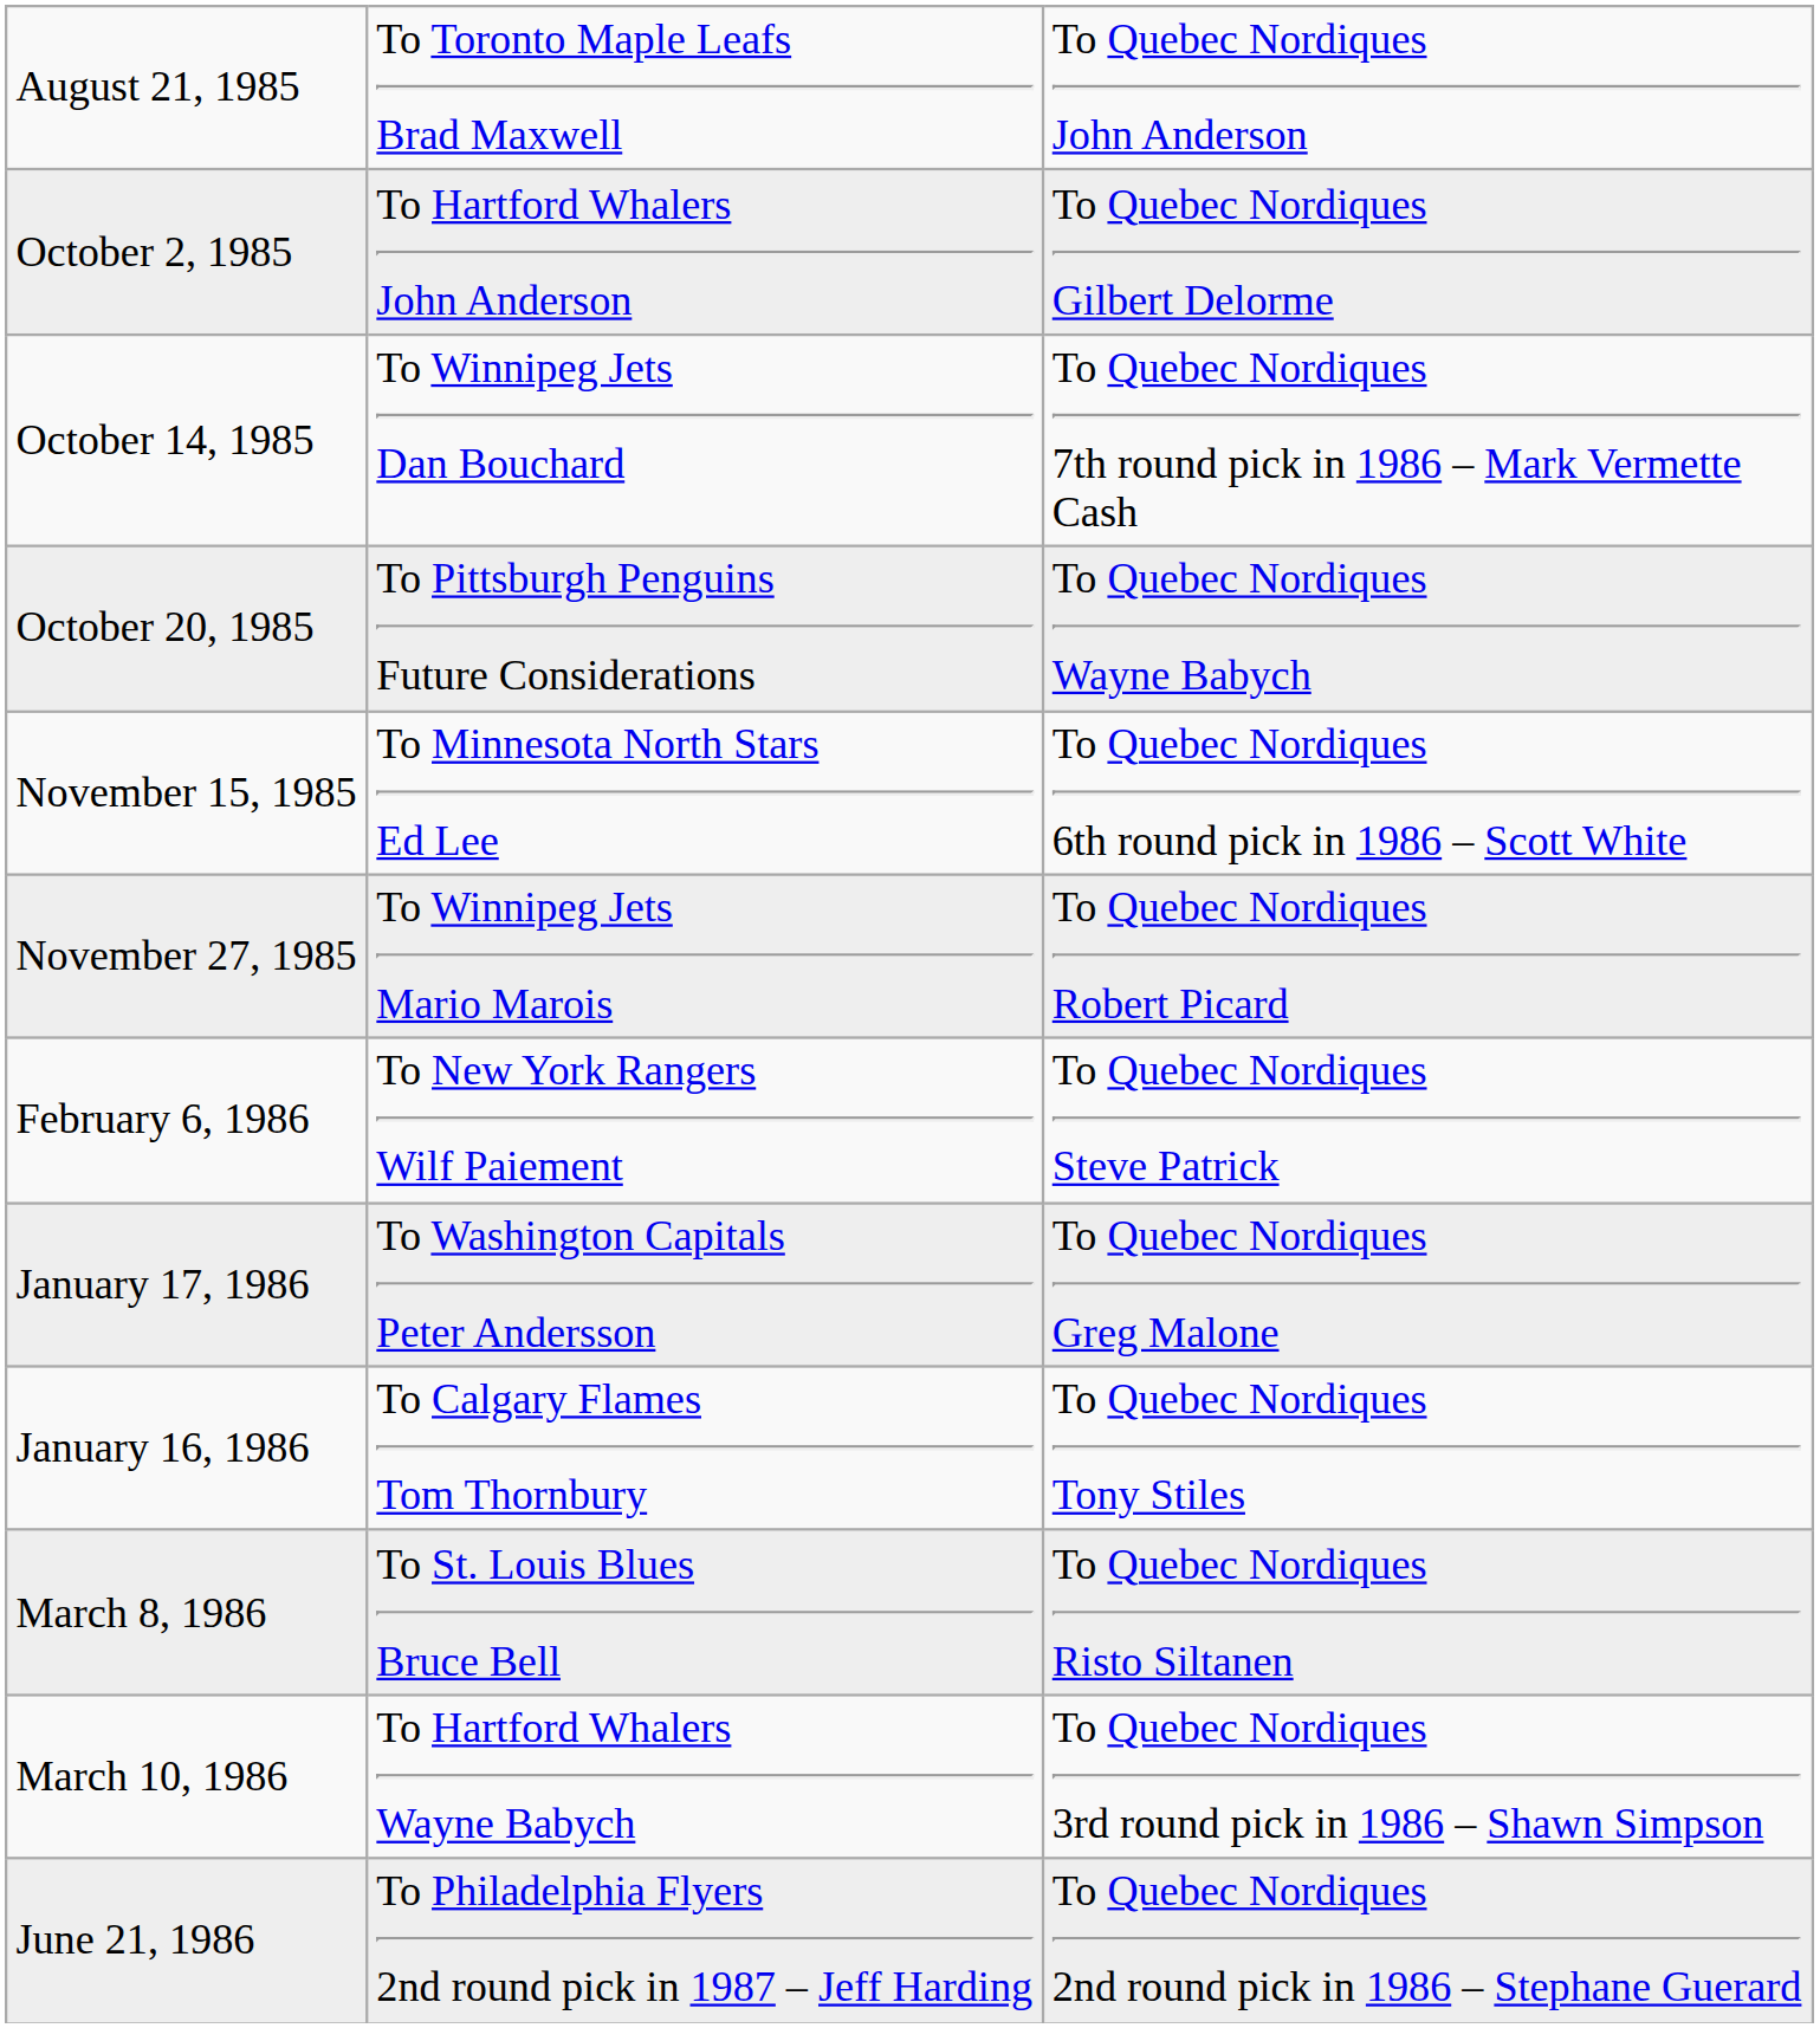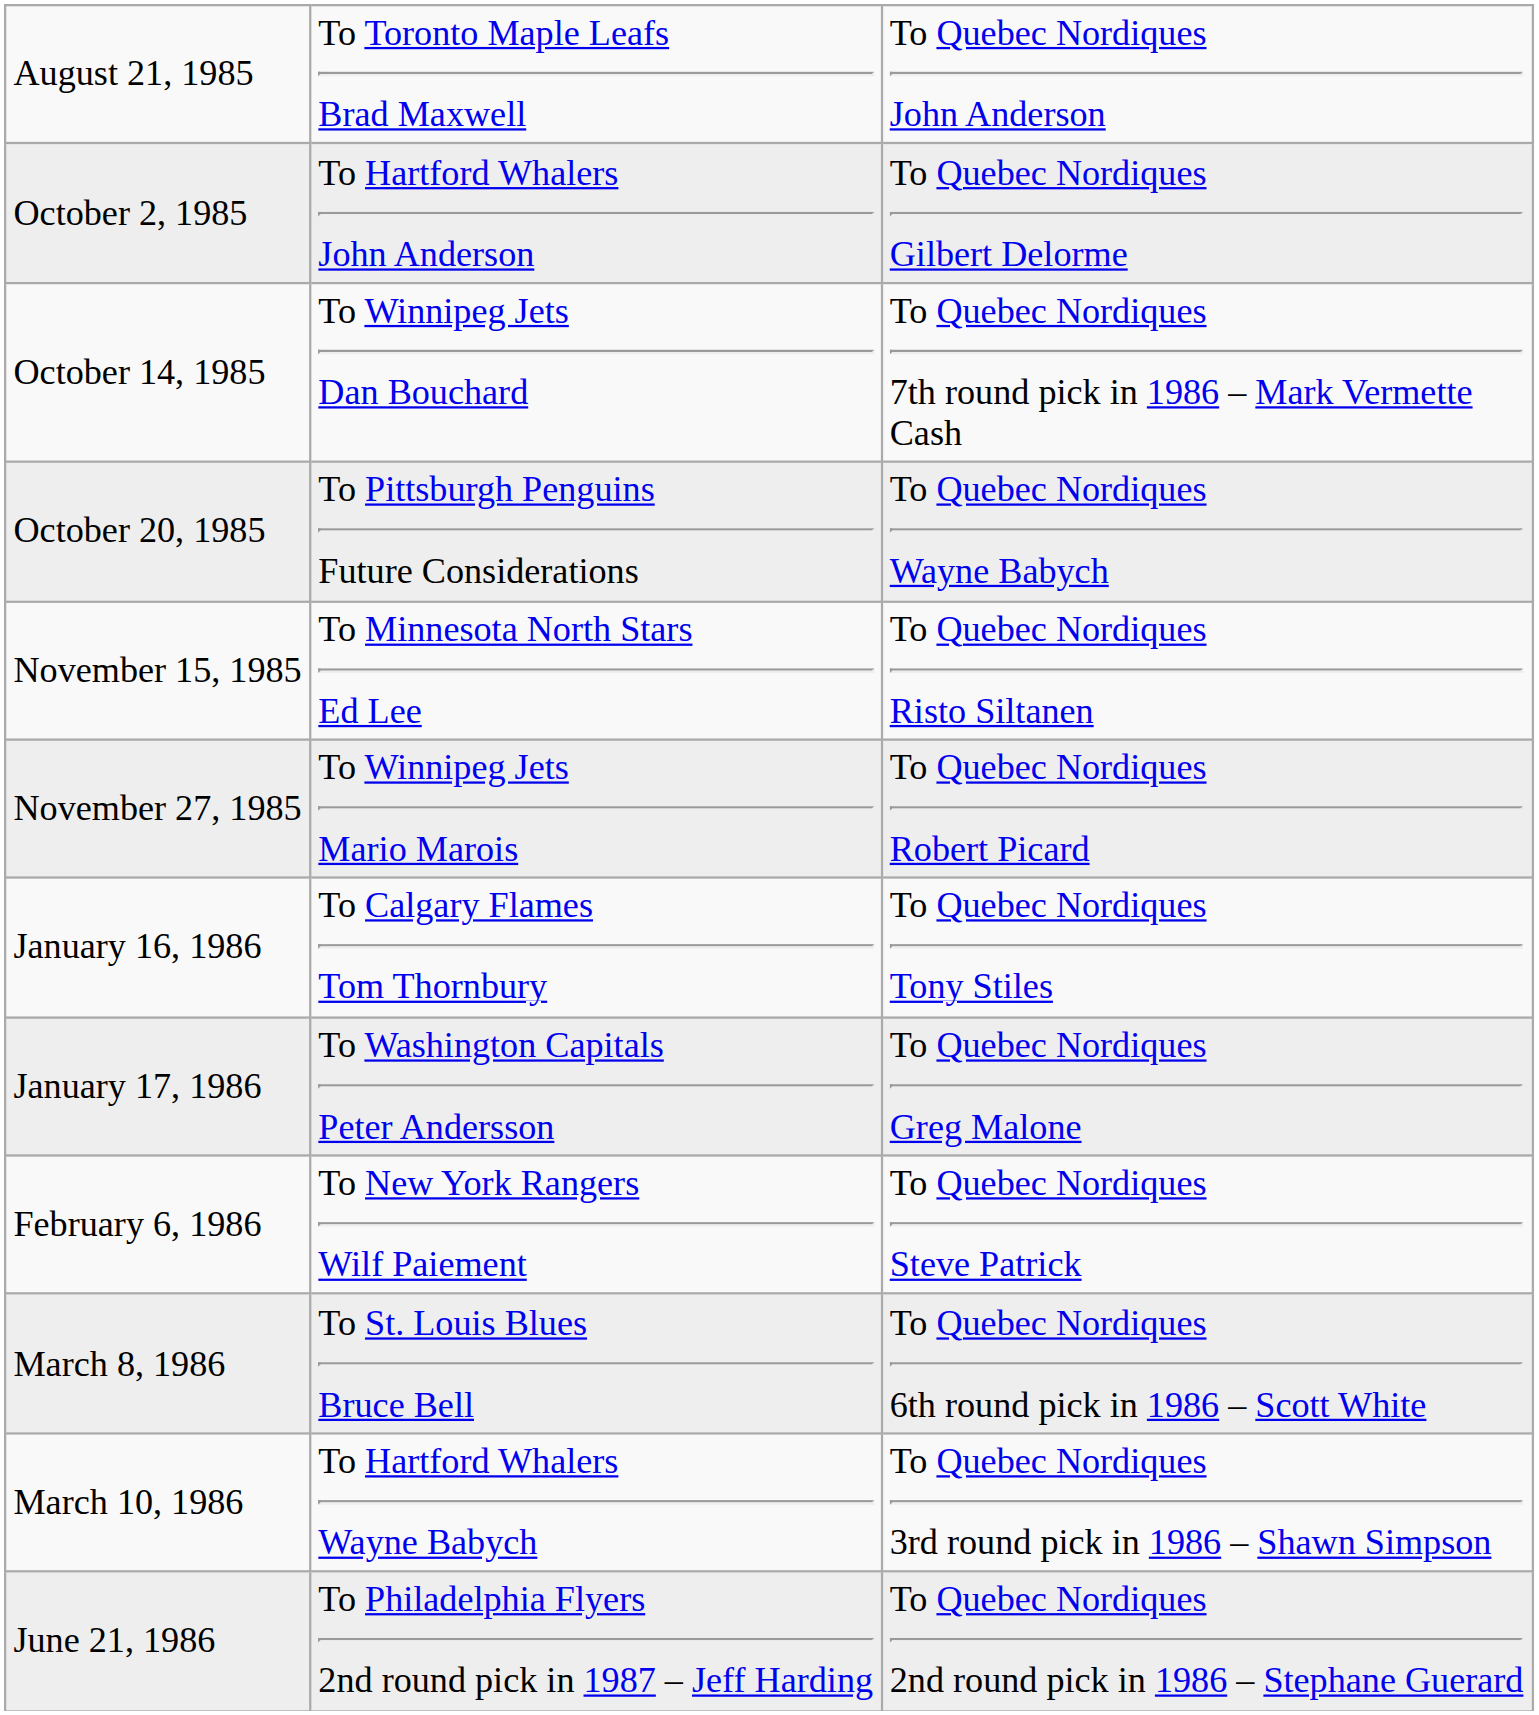November 15, 1985 | column 3: To Quebec Nordiques 6th round pick in 1986 – Scott White -> To Quebec Nordiques Risto Siltanen
rows swapped: January 16, 1986 <-> February 6, 1986
March 8, 1986 | column 3: To Quebec Nordiques Risto Siltanen -> To Quebec Nordiques 6th round pick in 1986 – Scott White
